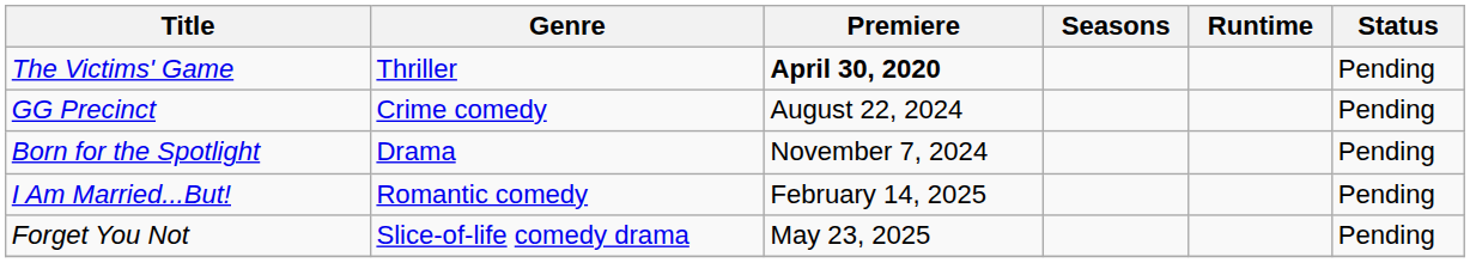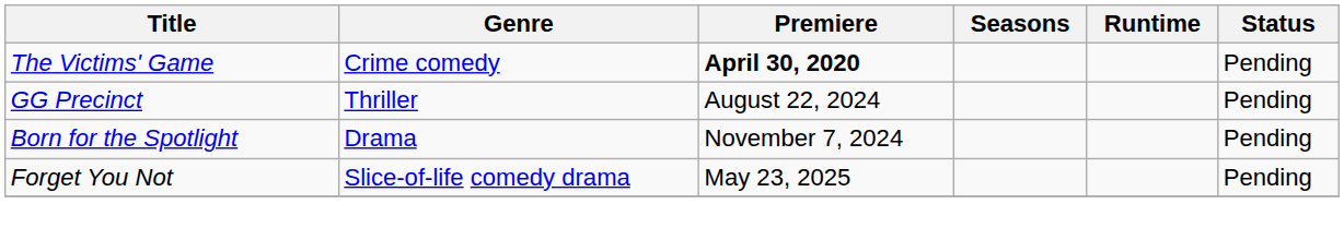The Victims' Game | Genre: Thriller -> Crime comedy
GG Precinct | Genre: Crime comedy -> Thriller
- row: I Am Married...But! | Romantic comedy | February 14, 2025 | Pending
